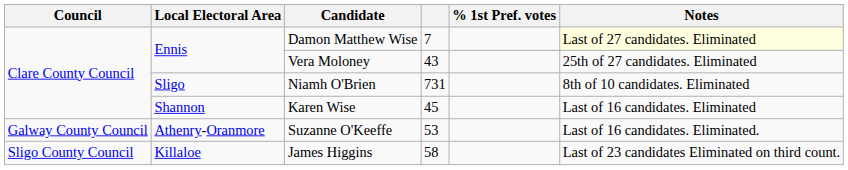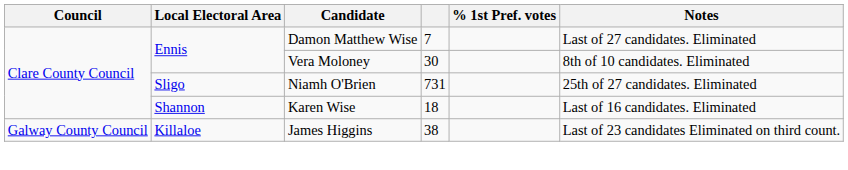Damon Matthew Wise | Notes: lightyellow background -> no background
Vera Moloney | column 4: 43 -> 30
Vera Moloney | Notes: 25th of 27 candidates. Eliminated -> 8th of 10 candidates. Eliminated
Niamh O'Brien | Notes: 8th of 10 candidates. Eliminated -> 25th of 27 candidates. Eliminated
Karen Wise | column 4: 45 -> 18
- row: Galway County Council | Athenry-Oranmore | Suzanne O'Keeffe | 53 | Last of 16 candidates. Eliminated.
James Higgins | Council: Sligo County Council -> Galway County Council
James Higgins | column 4: 58 -> 38
